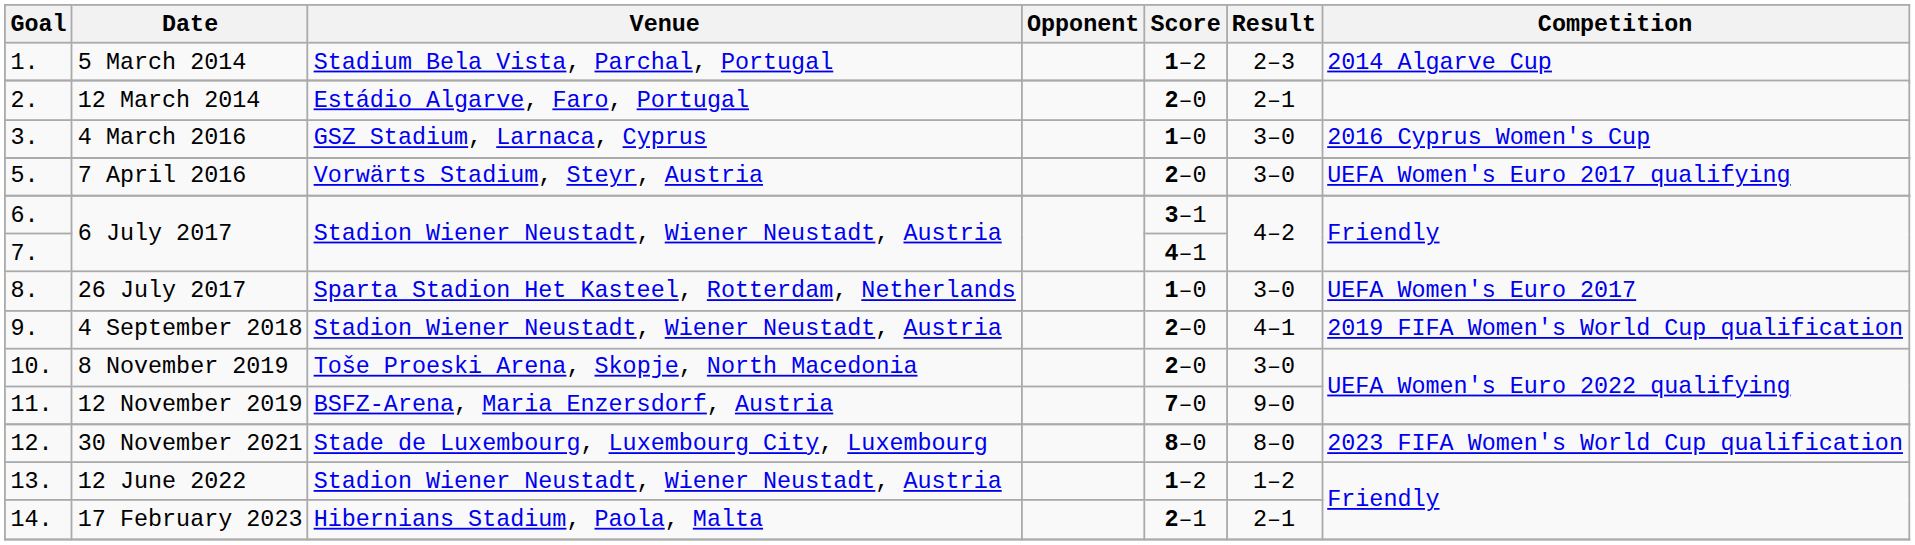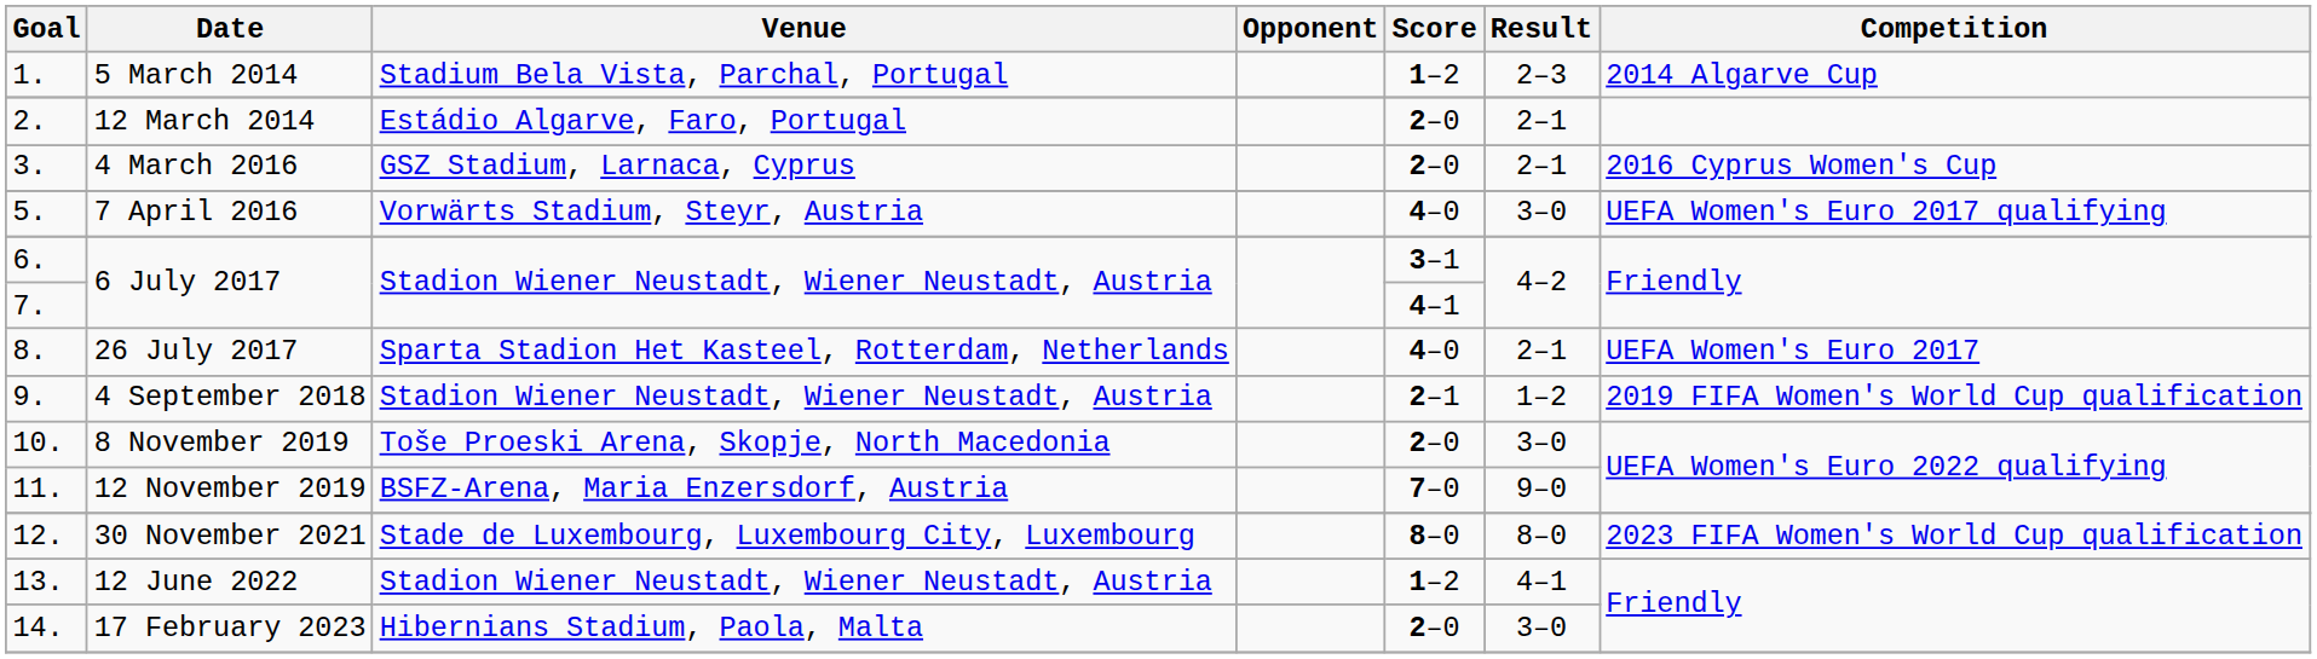4 March 2016 | Score: 1–0 -> 2–0
4 March 2016 | Result: 3–0 -> 2–1
7 April 2016 | Score: 2–0 -> 4–0
26 July 2017 | Score: 1–0 -> 4–0
26 July 2017 | Result: 3–0 -> 2–1
4 September 2018 | Score: 2–0 -> 2–1
4 September 2018 | Result: 4–1 -> 1–2
12 June 2022 | Result: 1–2 -> 4–1
17 February 2023 | Score: 2–1 -> 2–0
17 February 2023 | Result: 2–1 -> 3–0
